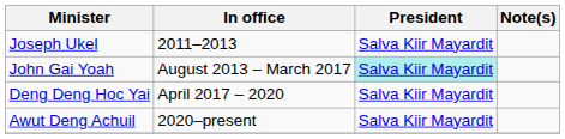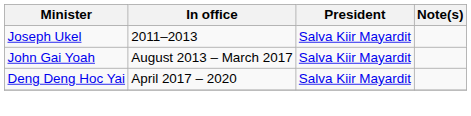John Gai Yoah | President: paleturquoise background -> no background
- row: Awut Deng Achuil | 2020–present | Salva Kiir Mayardit
